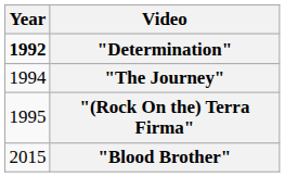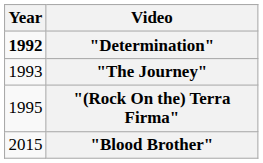"The Journey" | Year: 1994 -> 1993
